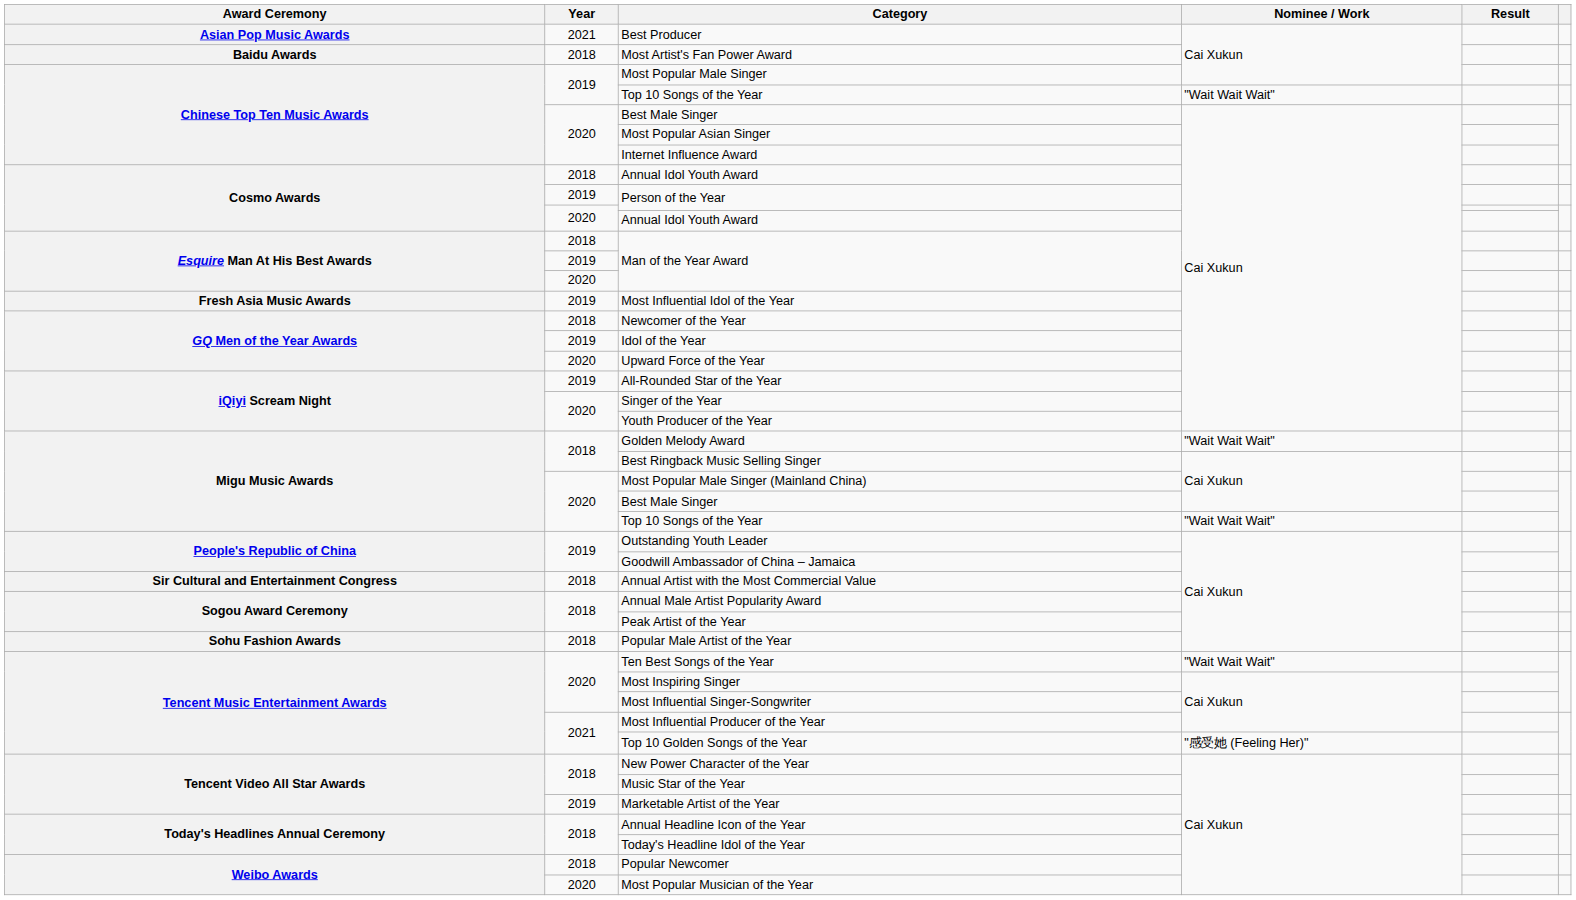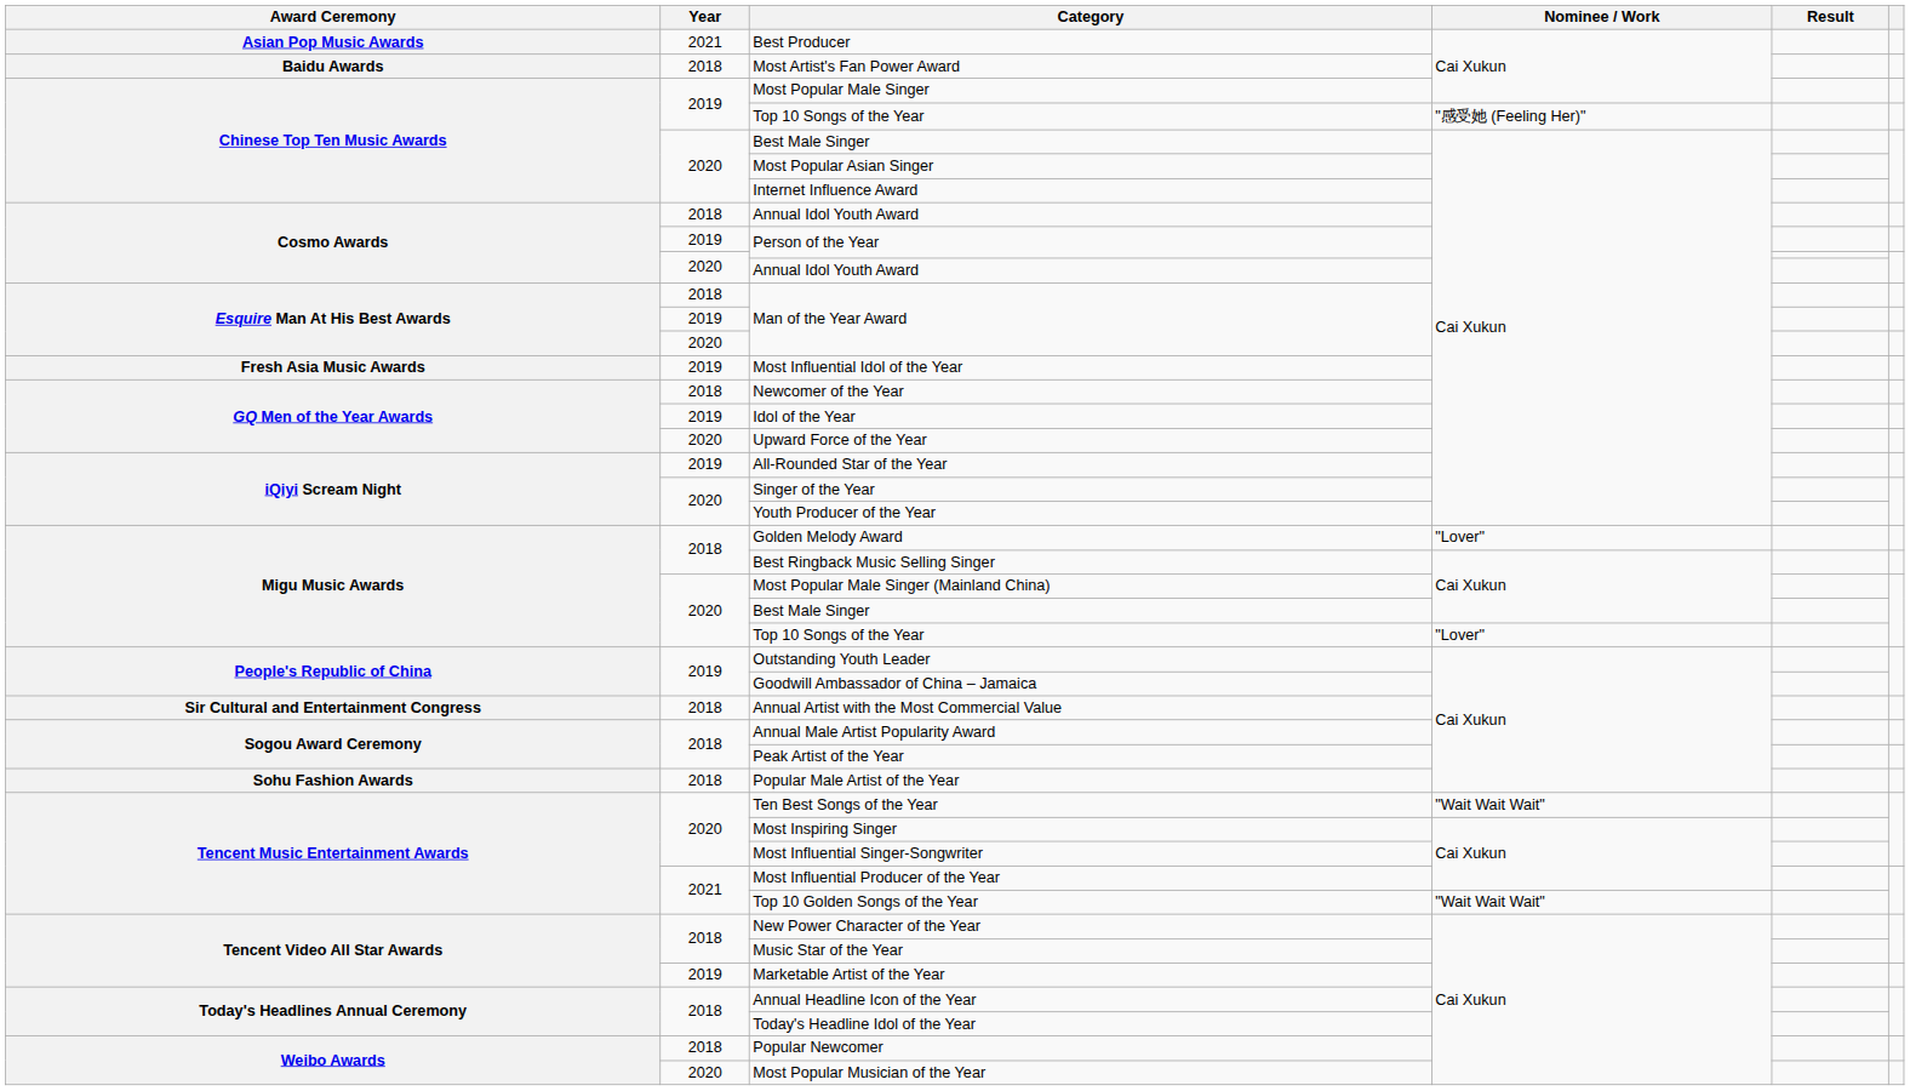2019 / Top 10 Songs of the Year | Nominee / Work: "Wait Wait Wait" -> "感受她 (Feeling Her)"
Golden Melody Award | Nominee / Work: "Wait Wait Wait" -> "Lover"
2020 / Top 10 Songs of the Year | Nominee / Work: "Wait Wait Wait" -> "Lover"
Top 10 Golden Songs of the Year | Nominee / Work: "感受她 (Feeling Her)" -> "Wait Wait Wait"
